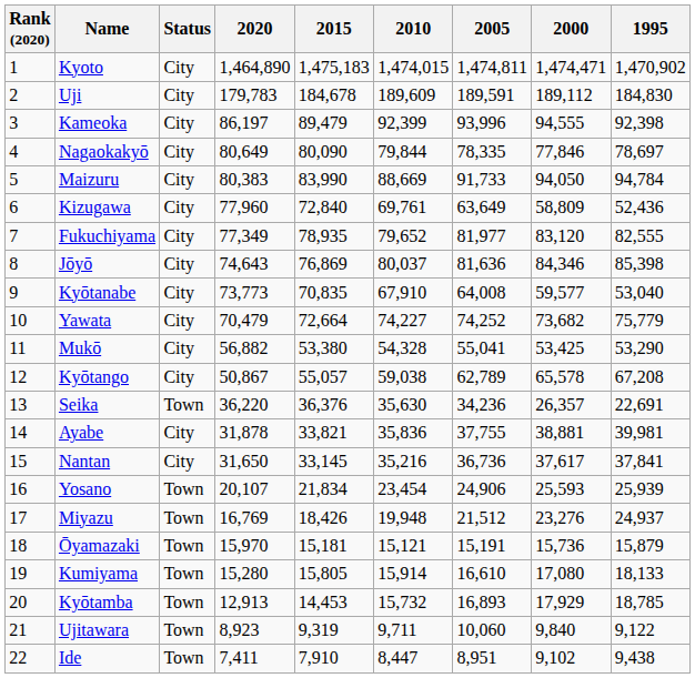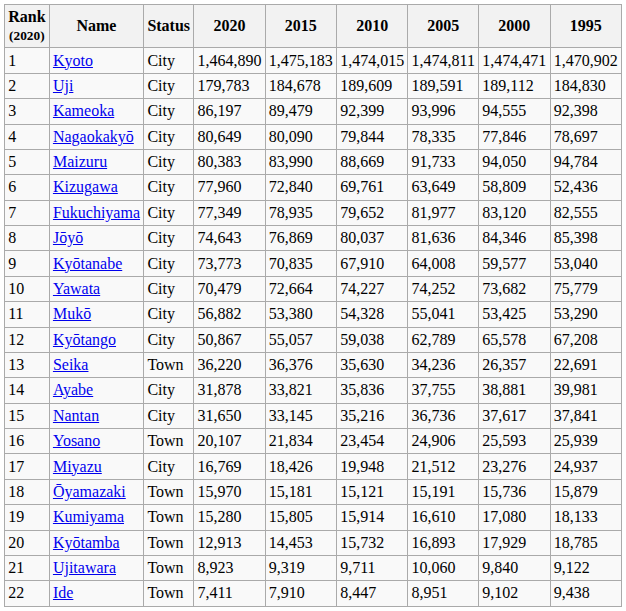Miyazu | Status: Town -> City
